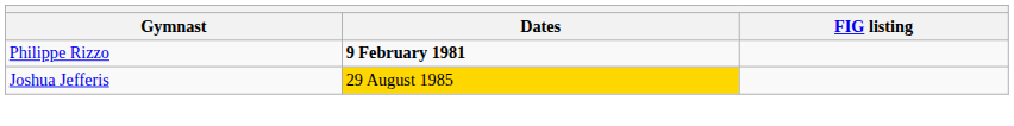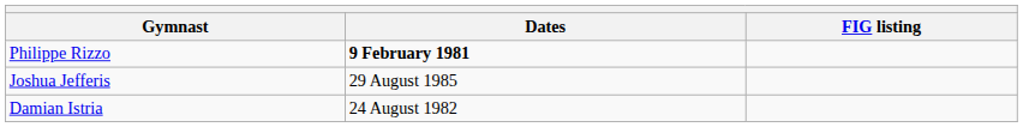Joshua Jefferis | Dates: gold background -> no background
+ row: Damian Istria | 24 August 1982
